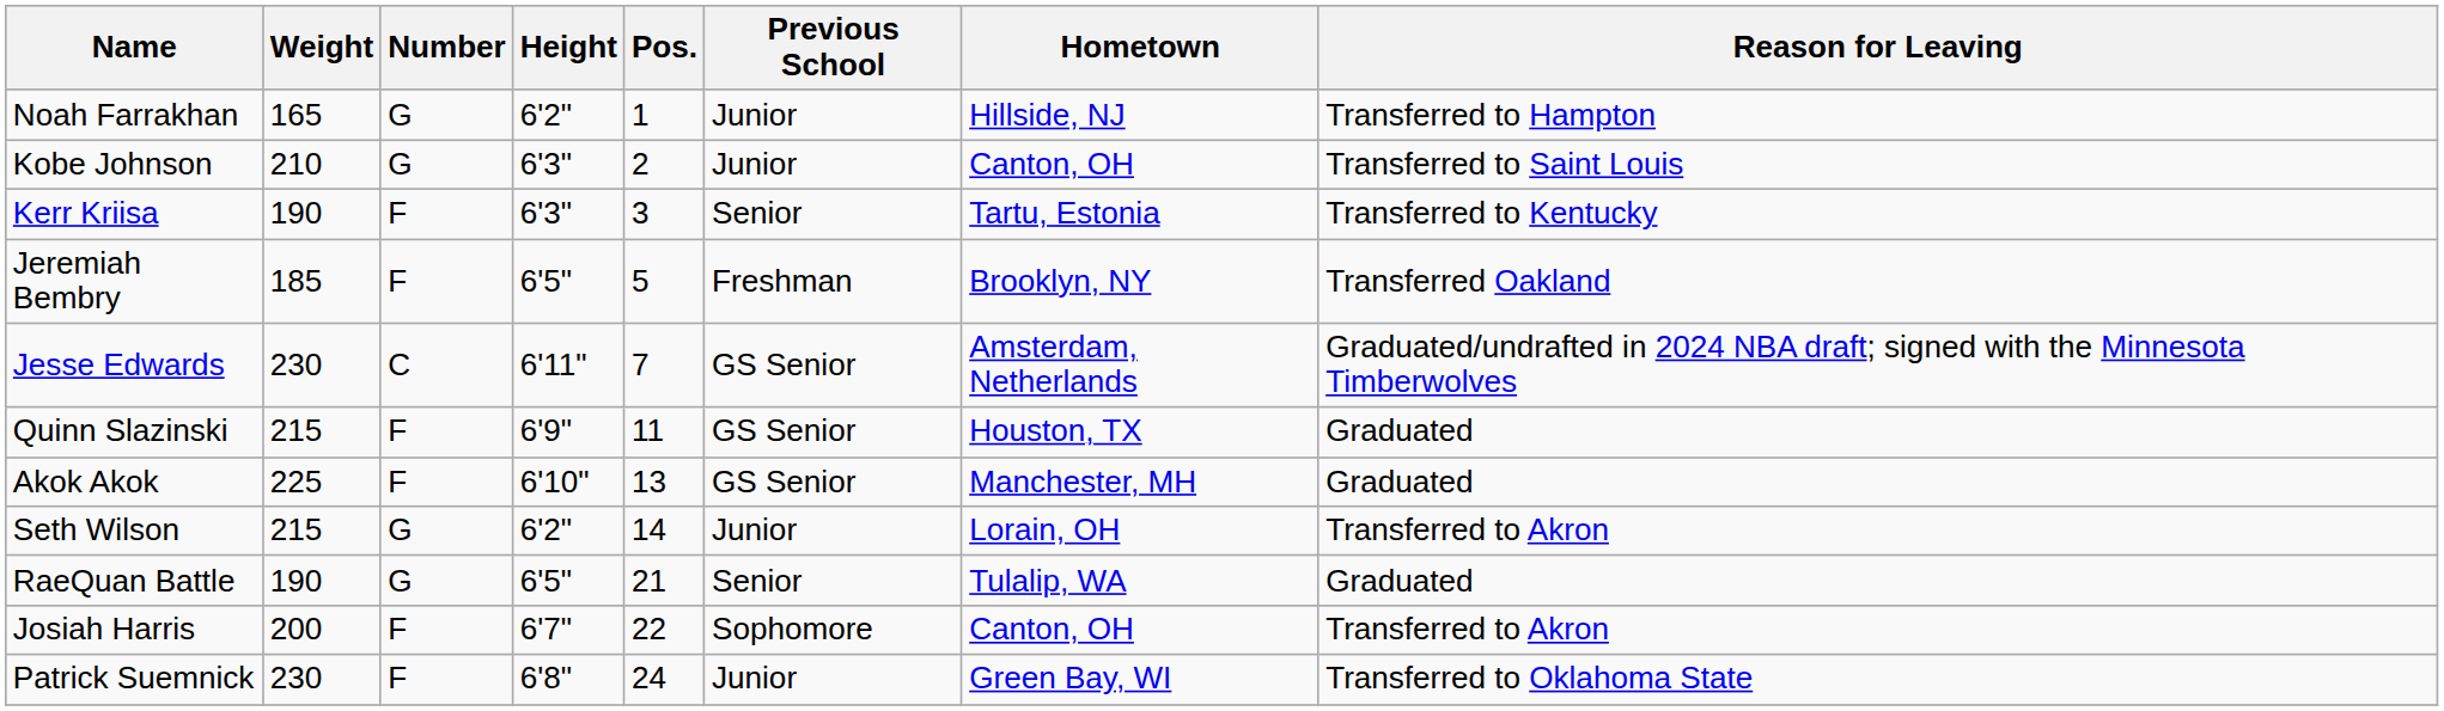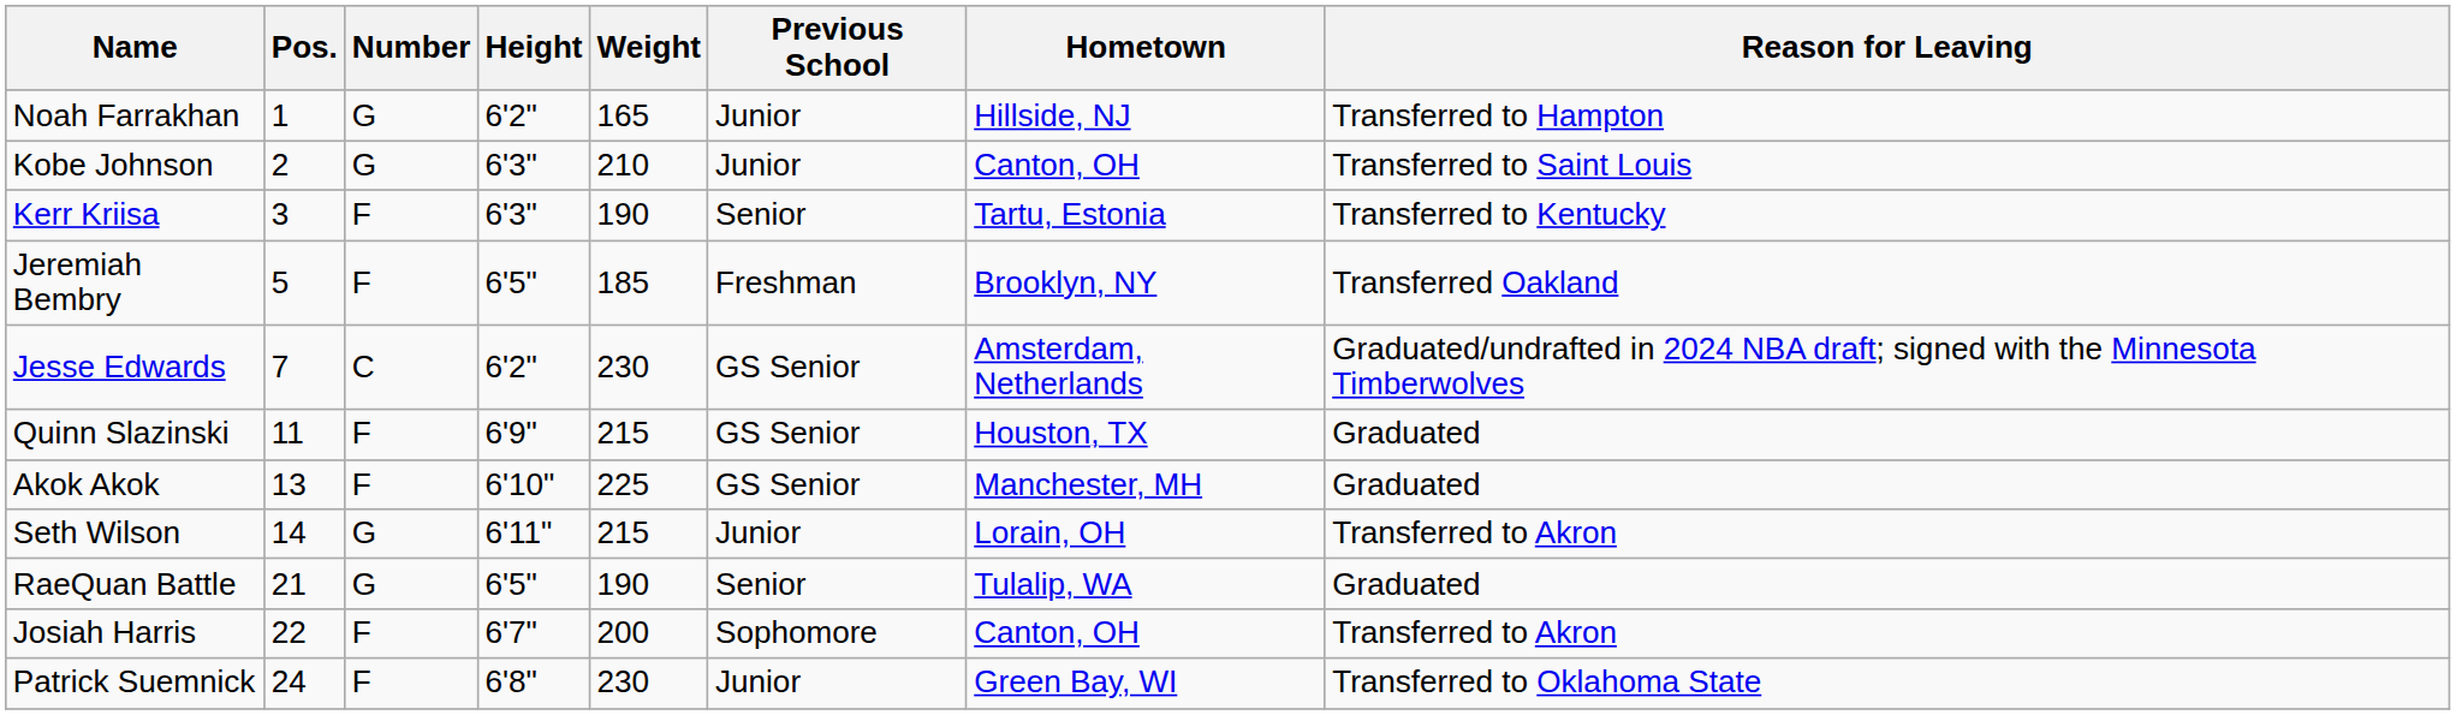columns swapped: Pos. <-> Weight
Jesse Edwards | Height: 6'11" -> 6'2"
Seth Wilson | Height: 6'2" -> 6'11"
